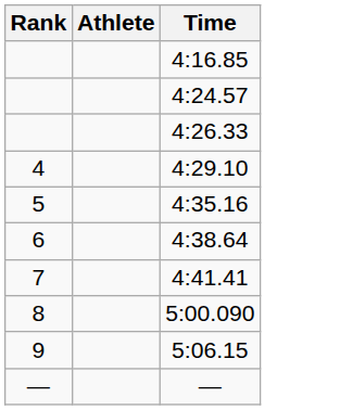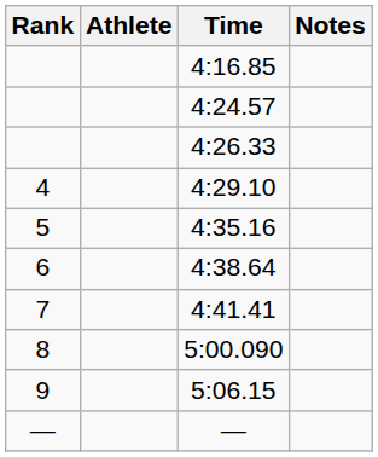+ column: Notes
